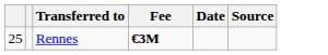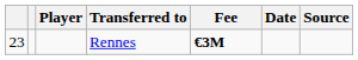+ column: Player
Rennes | column 1: 25 -> 23
